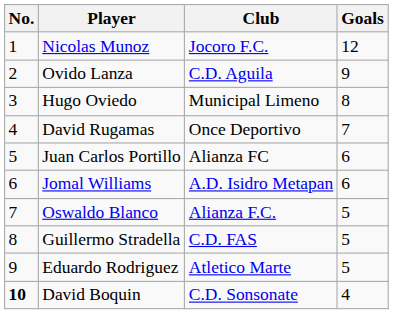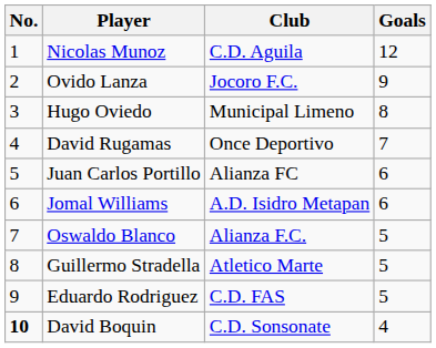Nicolas Munoz | Club: Jocoro F.C. -> C.D. Aguila
Ovido Lanza | Club: C.D. Aguila -> Jocoro F.C.
Guillermo Stradella | Club: C.D. FAS -> Atletico Marte
Eduardo Rodriguez | Club: Atletico Marte -> C.D. FAS
